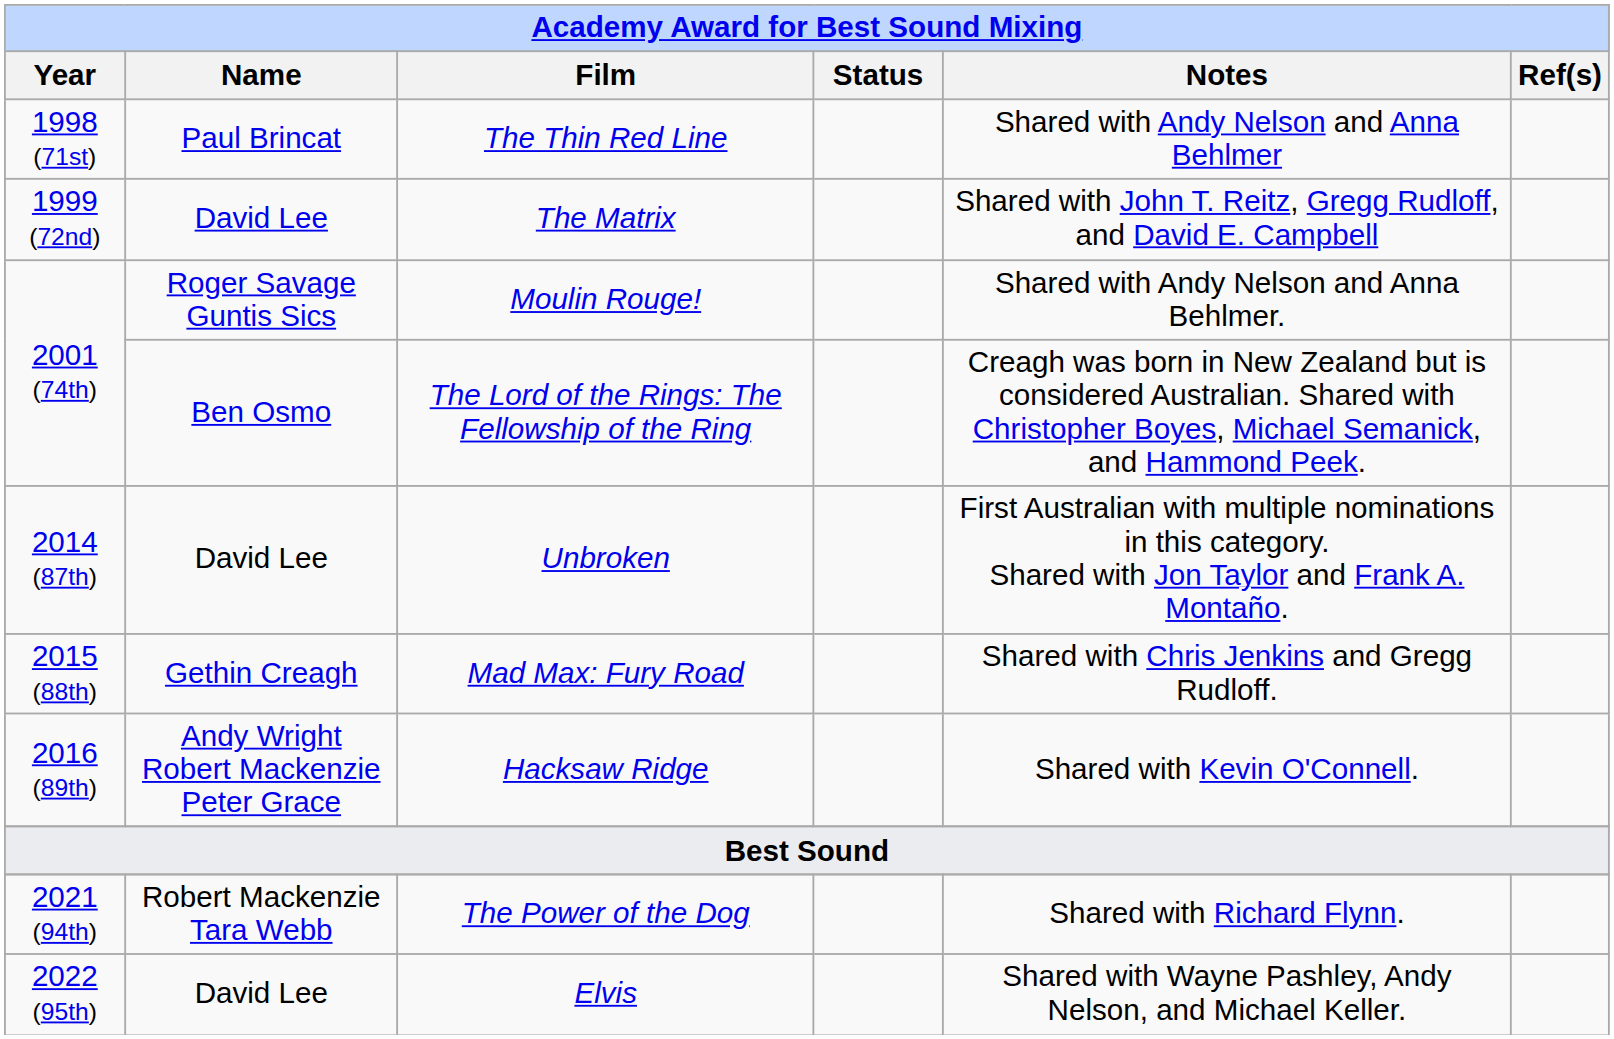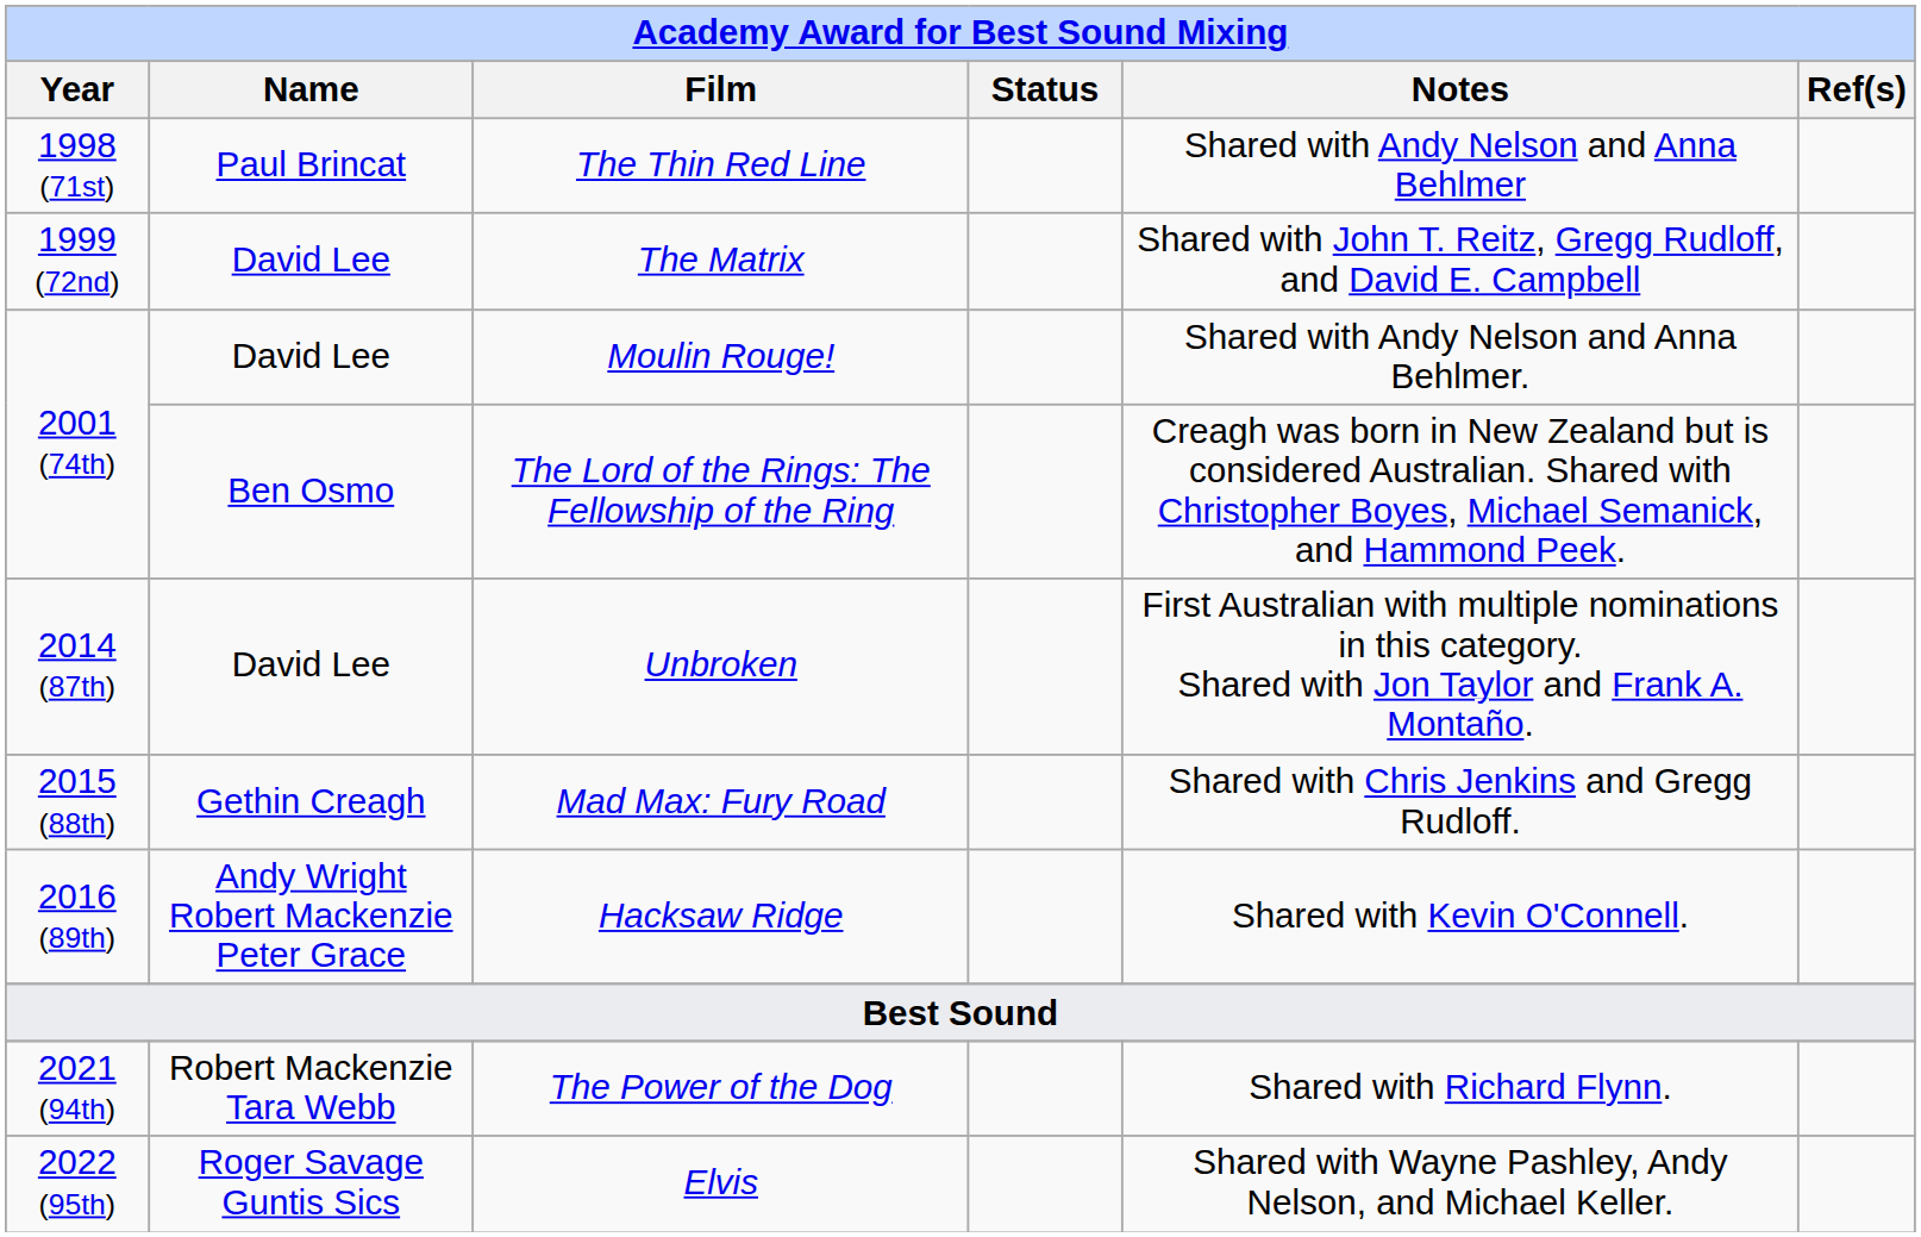Moulin Rouge! | Academy Award for Best Sound Mixing / Name: Roger Savage Guntis Sics -> David Lee
Elvis | Academy Award for Best Sound Mixing / Name: David Lee -> Roger Savage Guntis Sics
